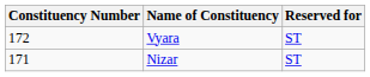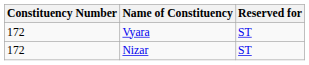Nizar | Constituency Number: 171 -> 172
